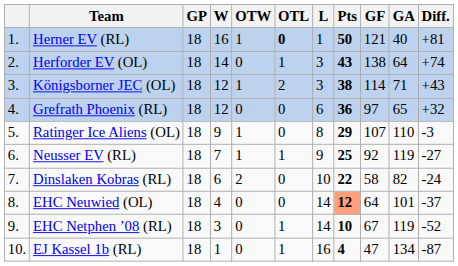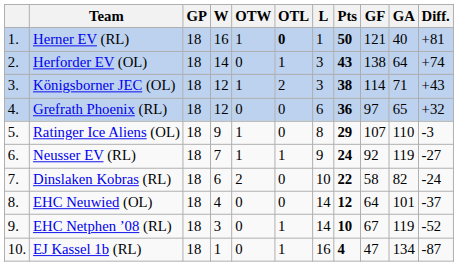Neusser EV (RL) | Pts: 25 -> 24
EHC Neuwied (OL) | Pts: lightsalmon background -> no background
